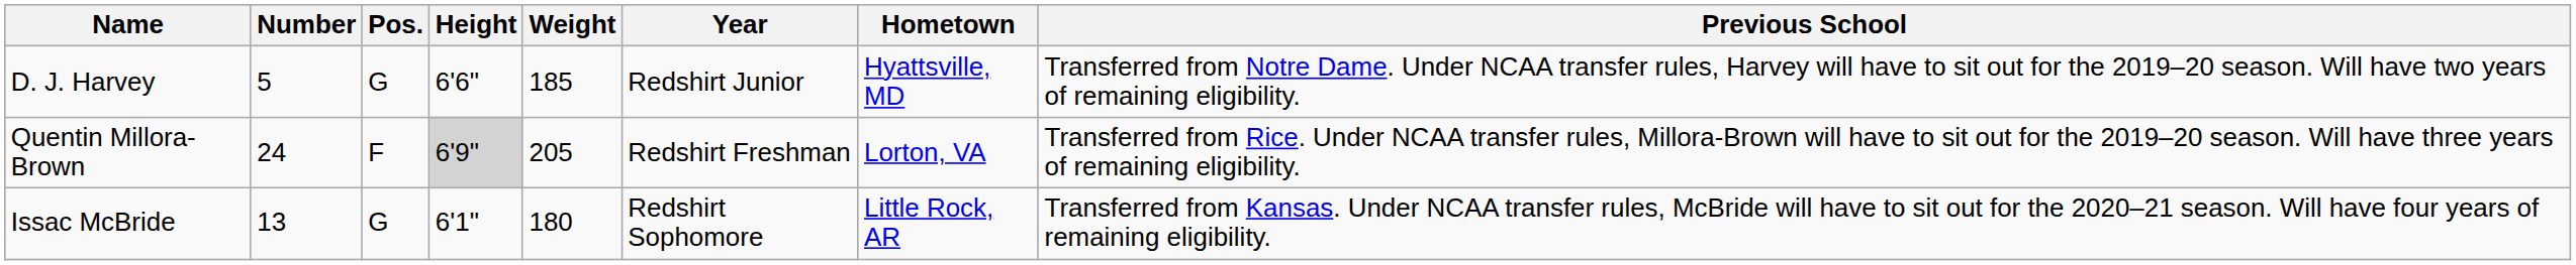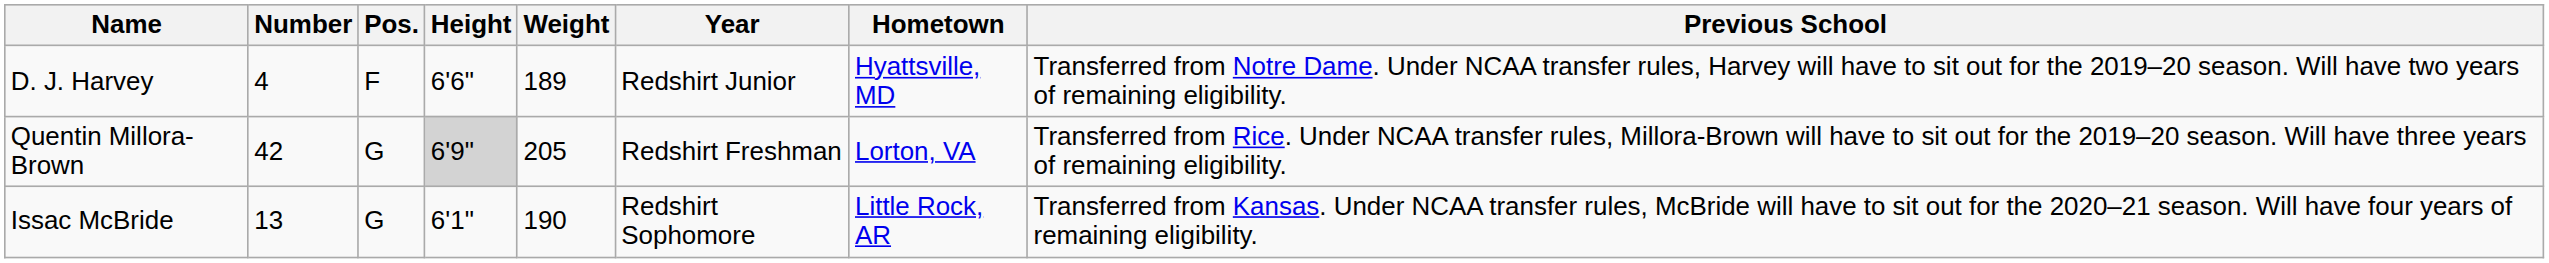D. J. Harvey | Number: 5 -> 4
D. J. Harvey | Pos.: G -> F
D. J. Harvey | Weight: 185 -> 189
Quentin Millora-Brown | Number: 24 -> 42
Quentin Millora-Brown | Pos.: F -> G
Issac McBride | Weight: 180 -> 190
